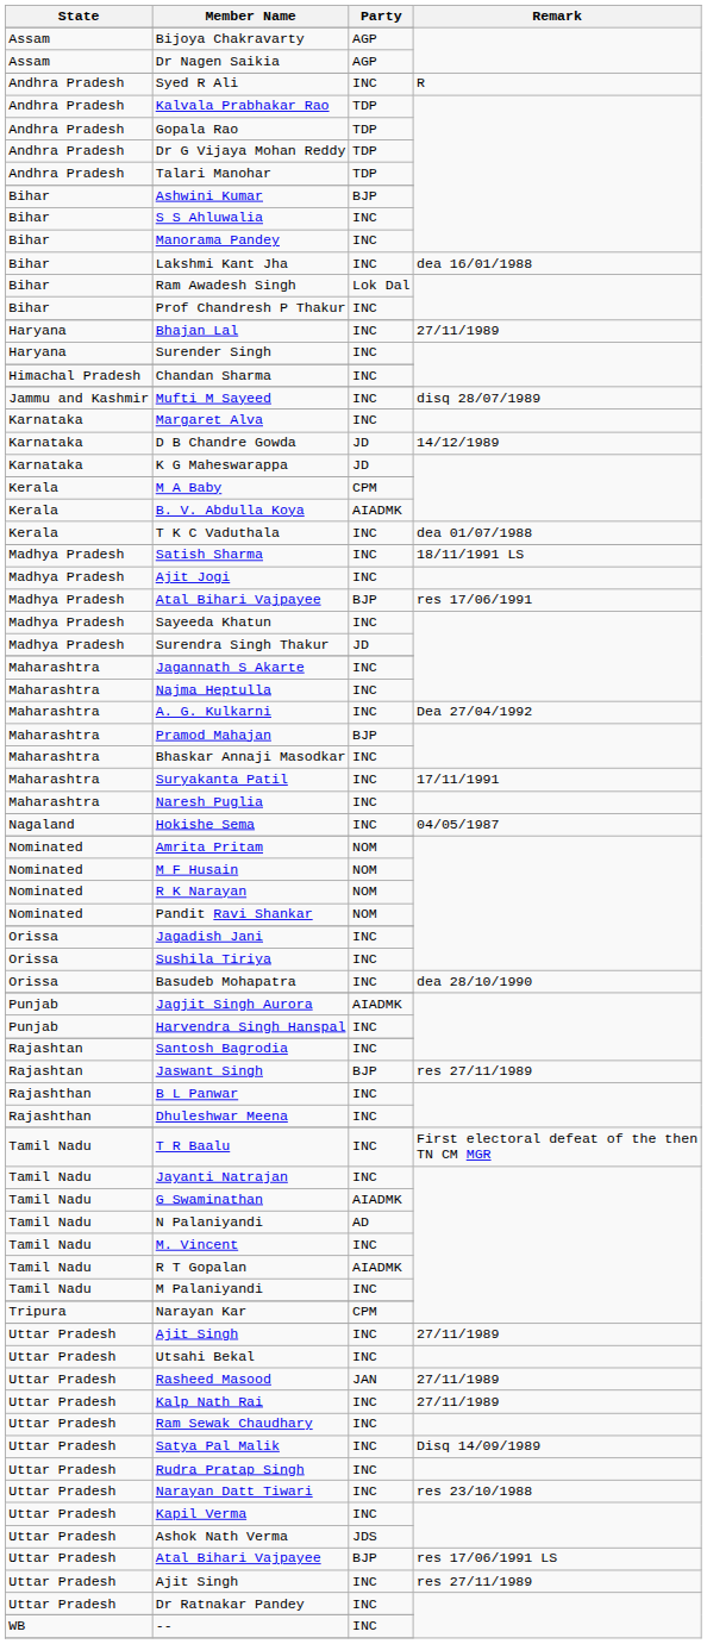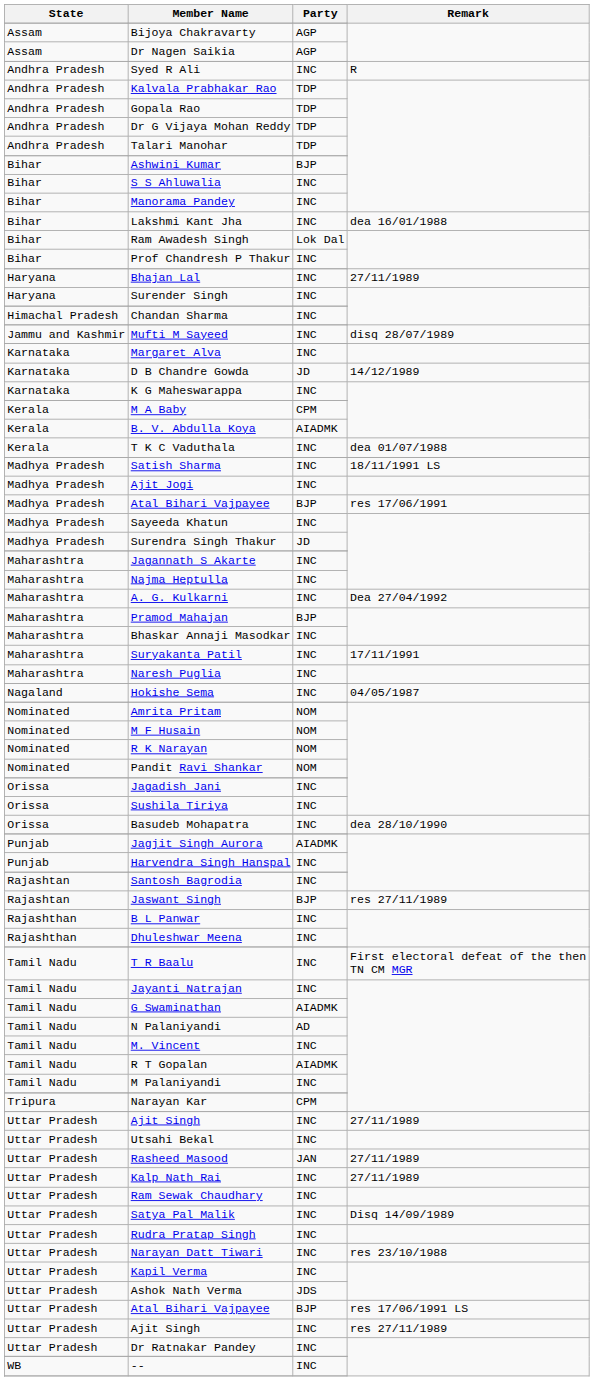K G Maheswarappa | Party: JD -> INC
